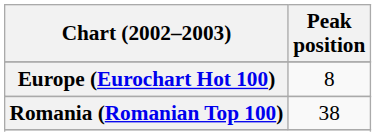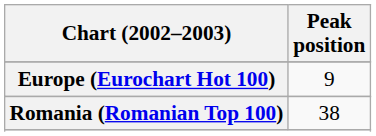Europe (Eurochart Hot 100) | Peak position: 8 -> 9
